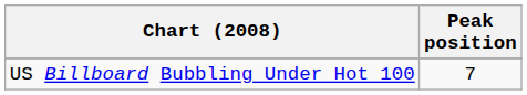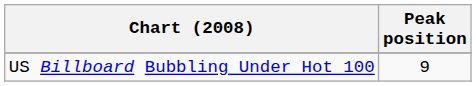US Billboard Bubbling Under Hot 100 | Peak position: 7 -> 9
